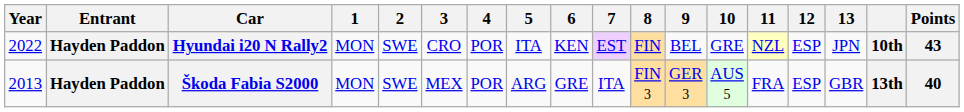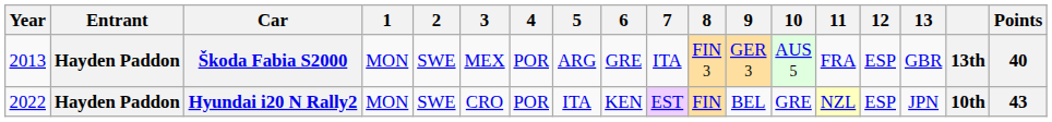rows swapped: Škoda Fabia S2000 <-> Hyundai i20 N Rally2
